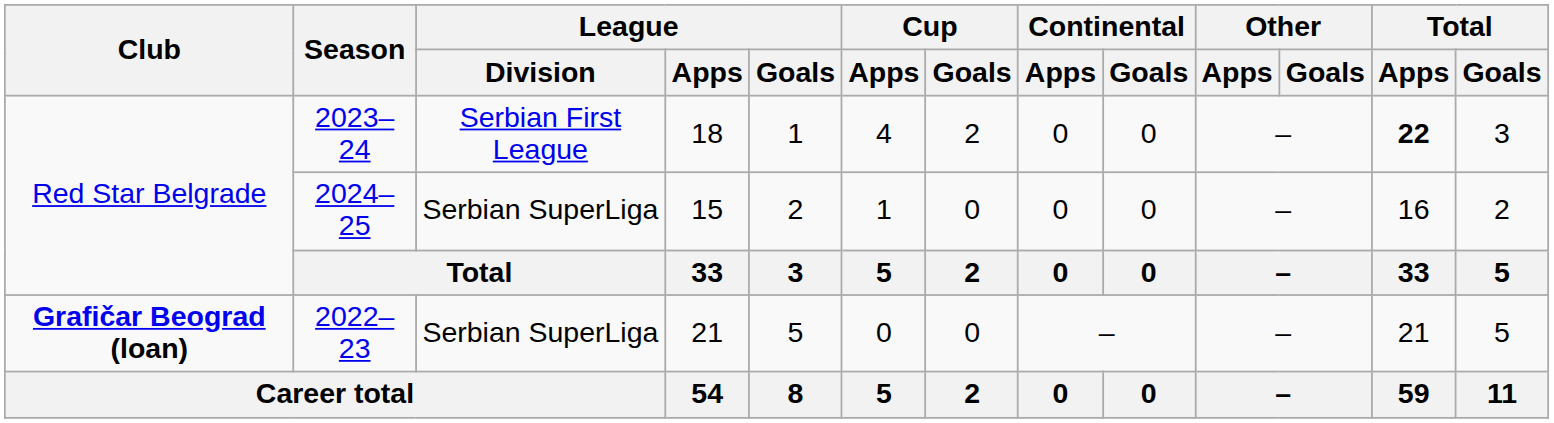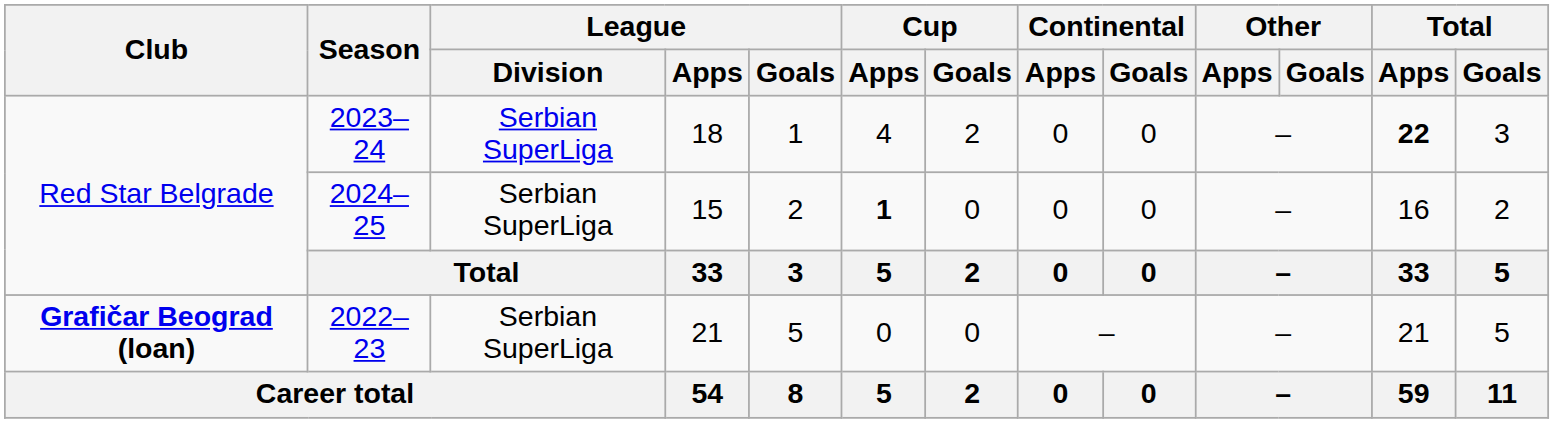2023–24 | League / Division: Serbian First League -> Serbian SuperLiga
2024–25 | Cup / Apps: normal -> bold
